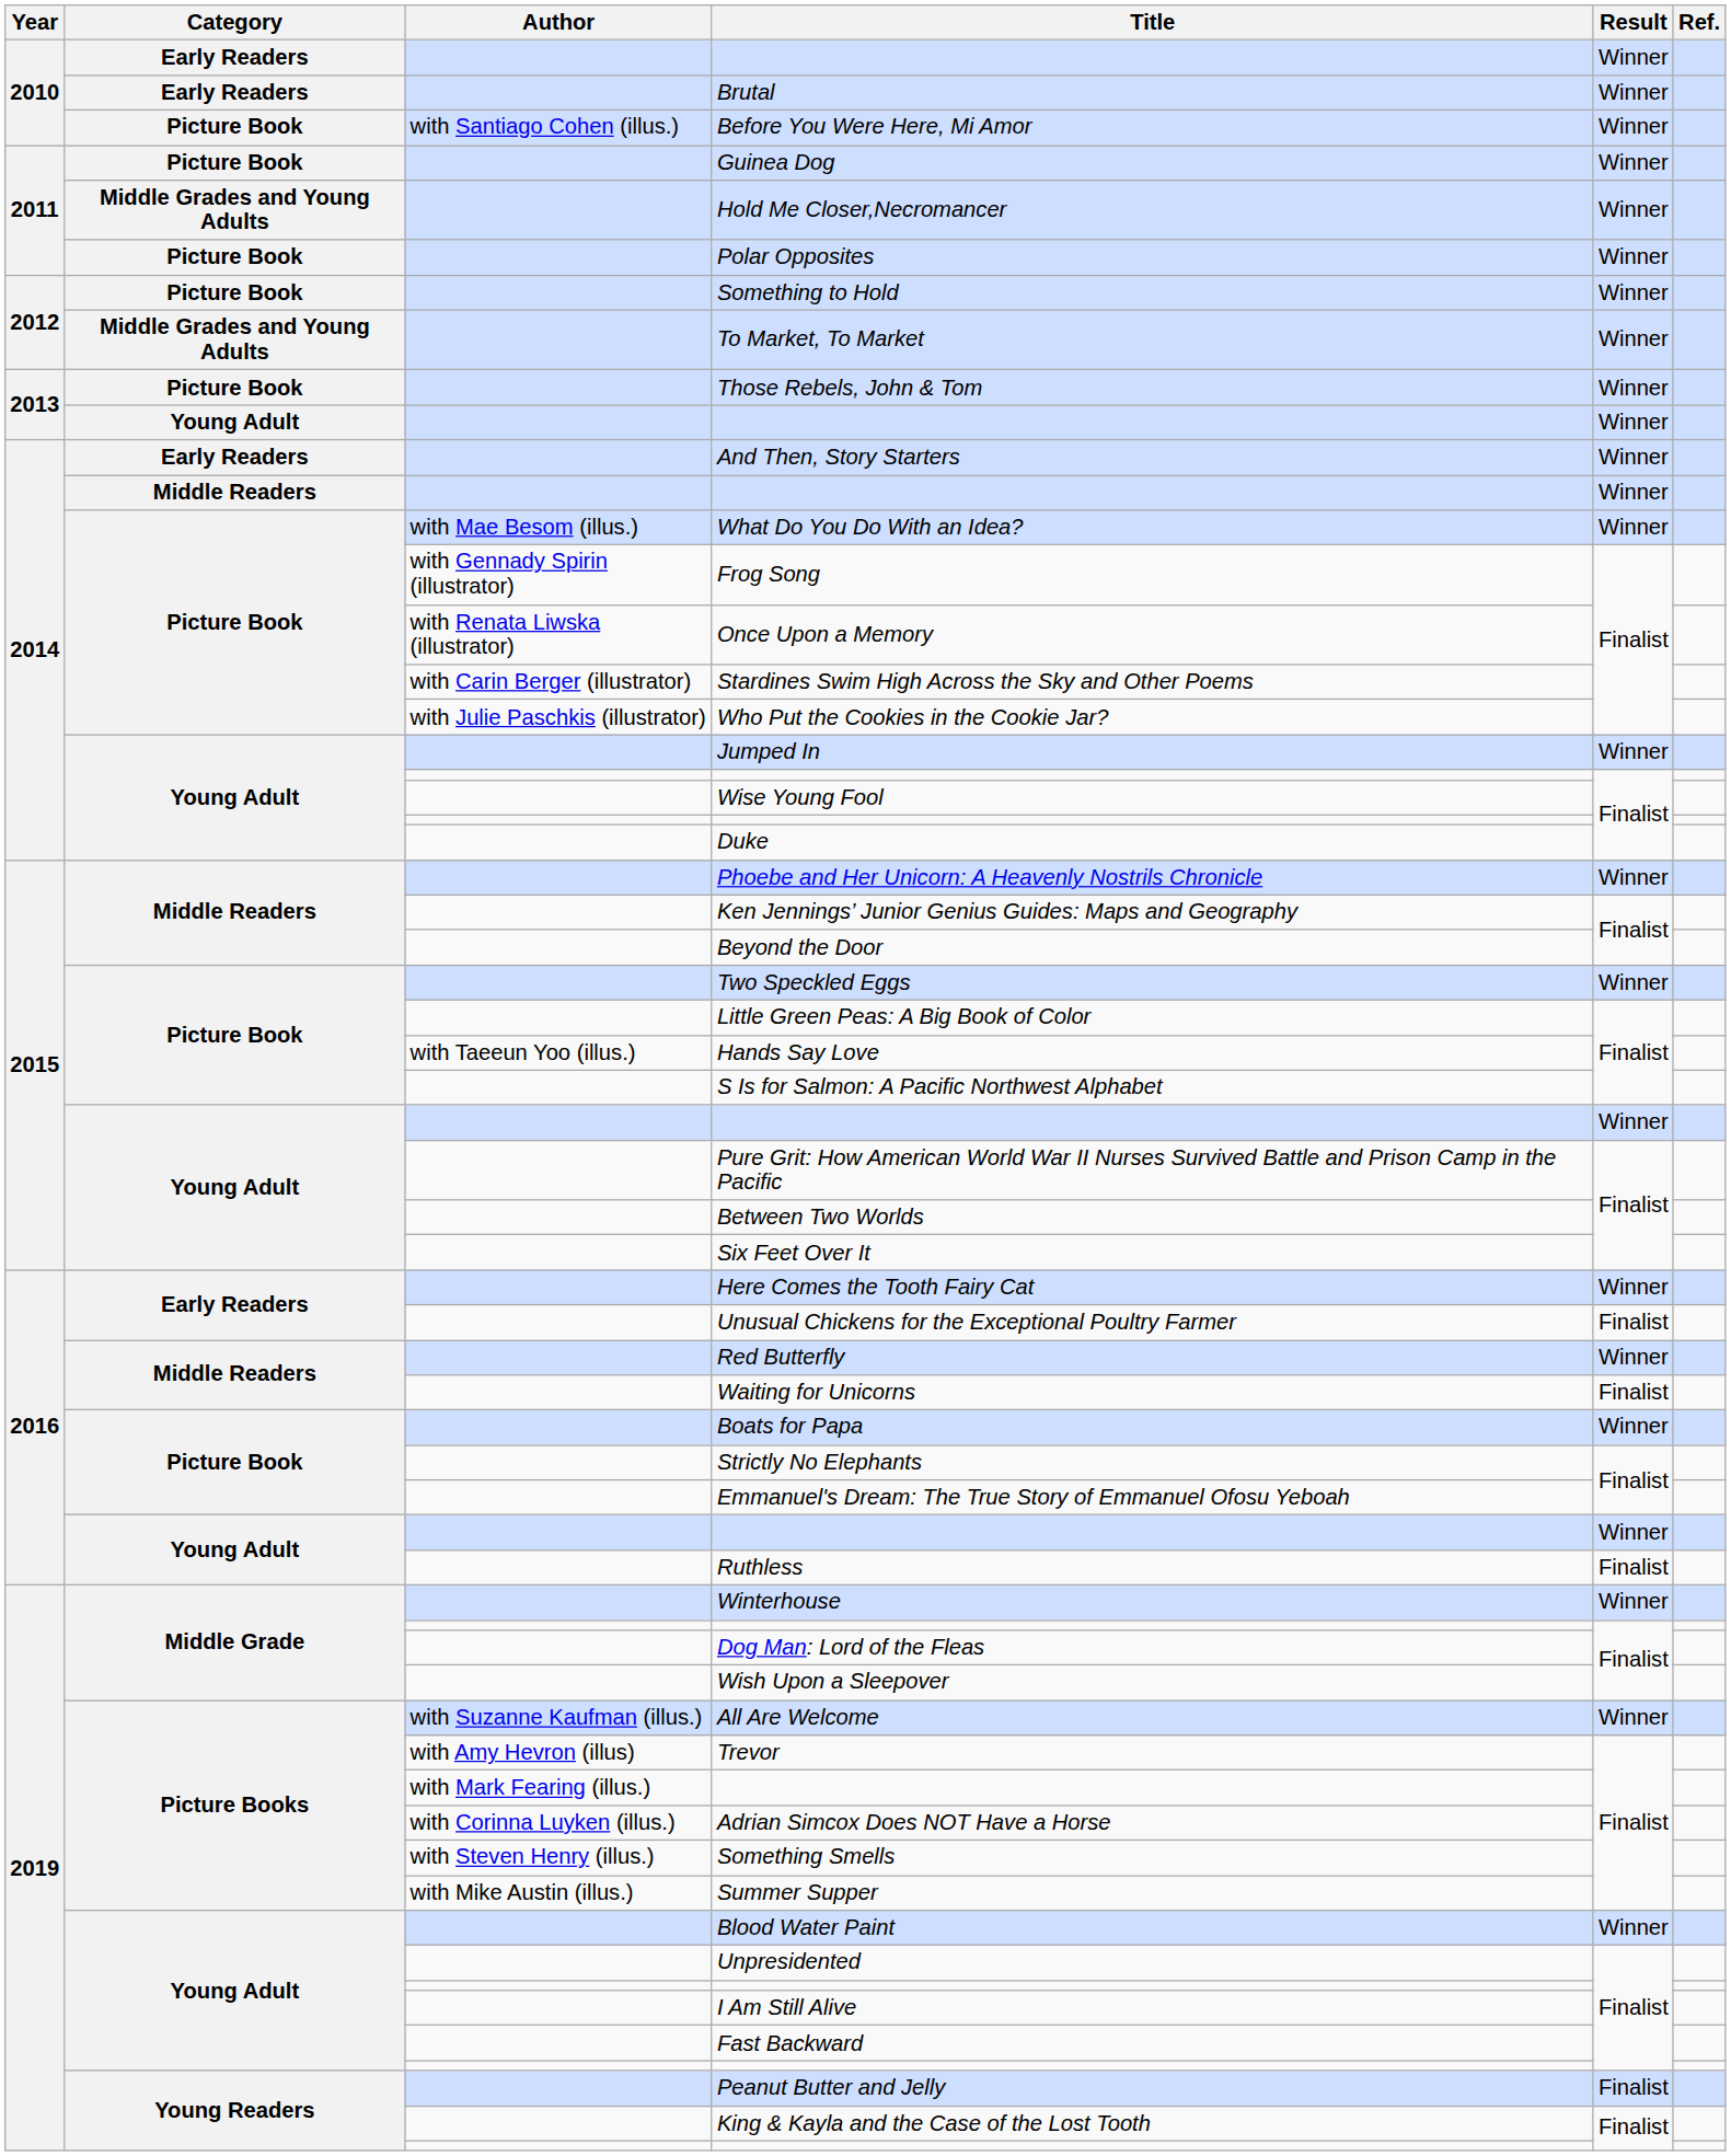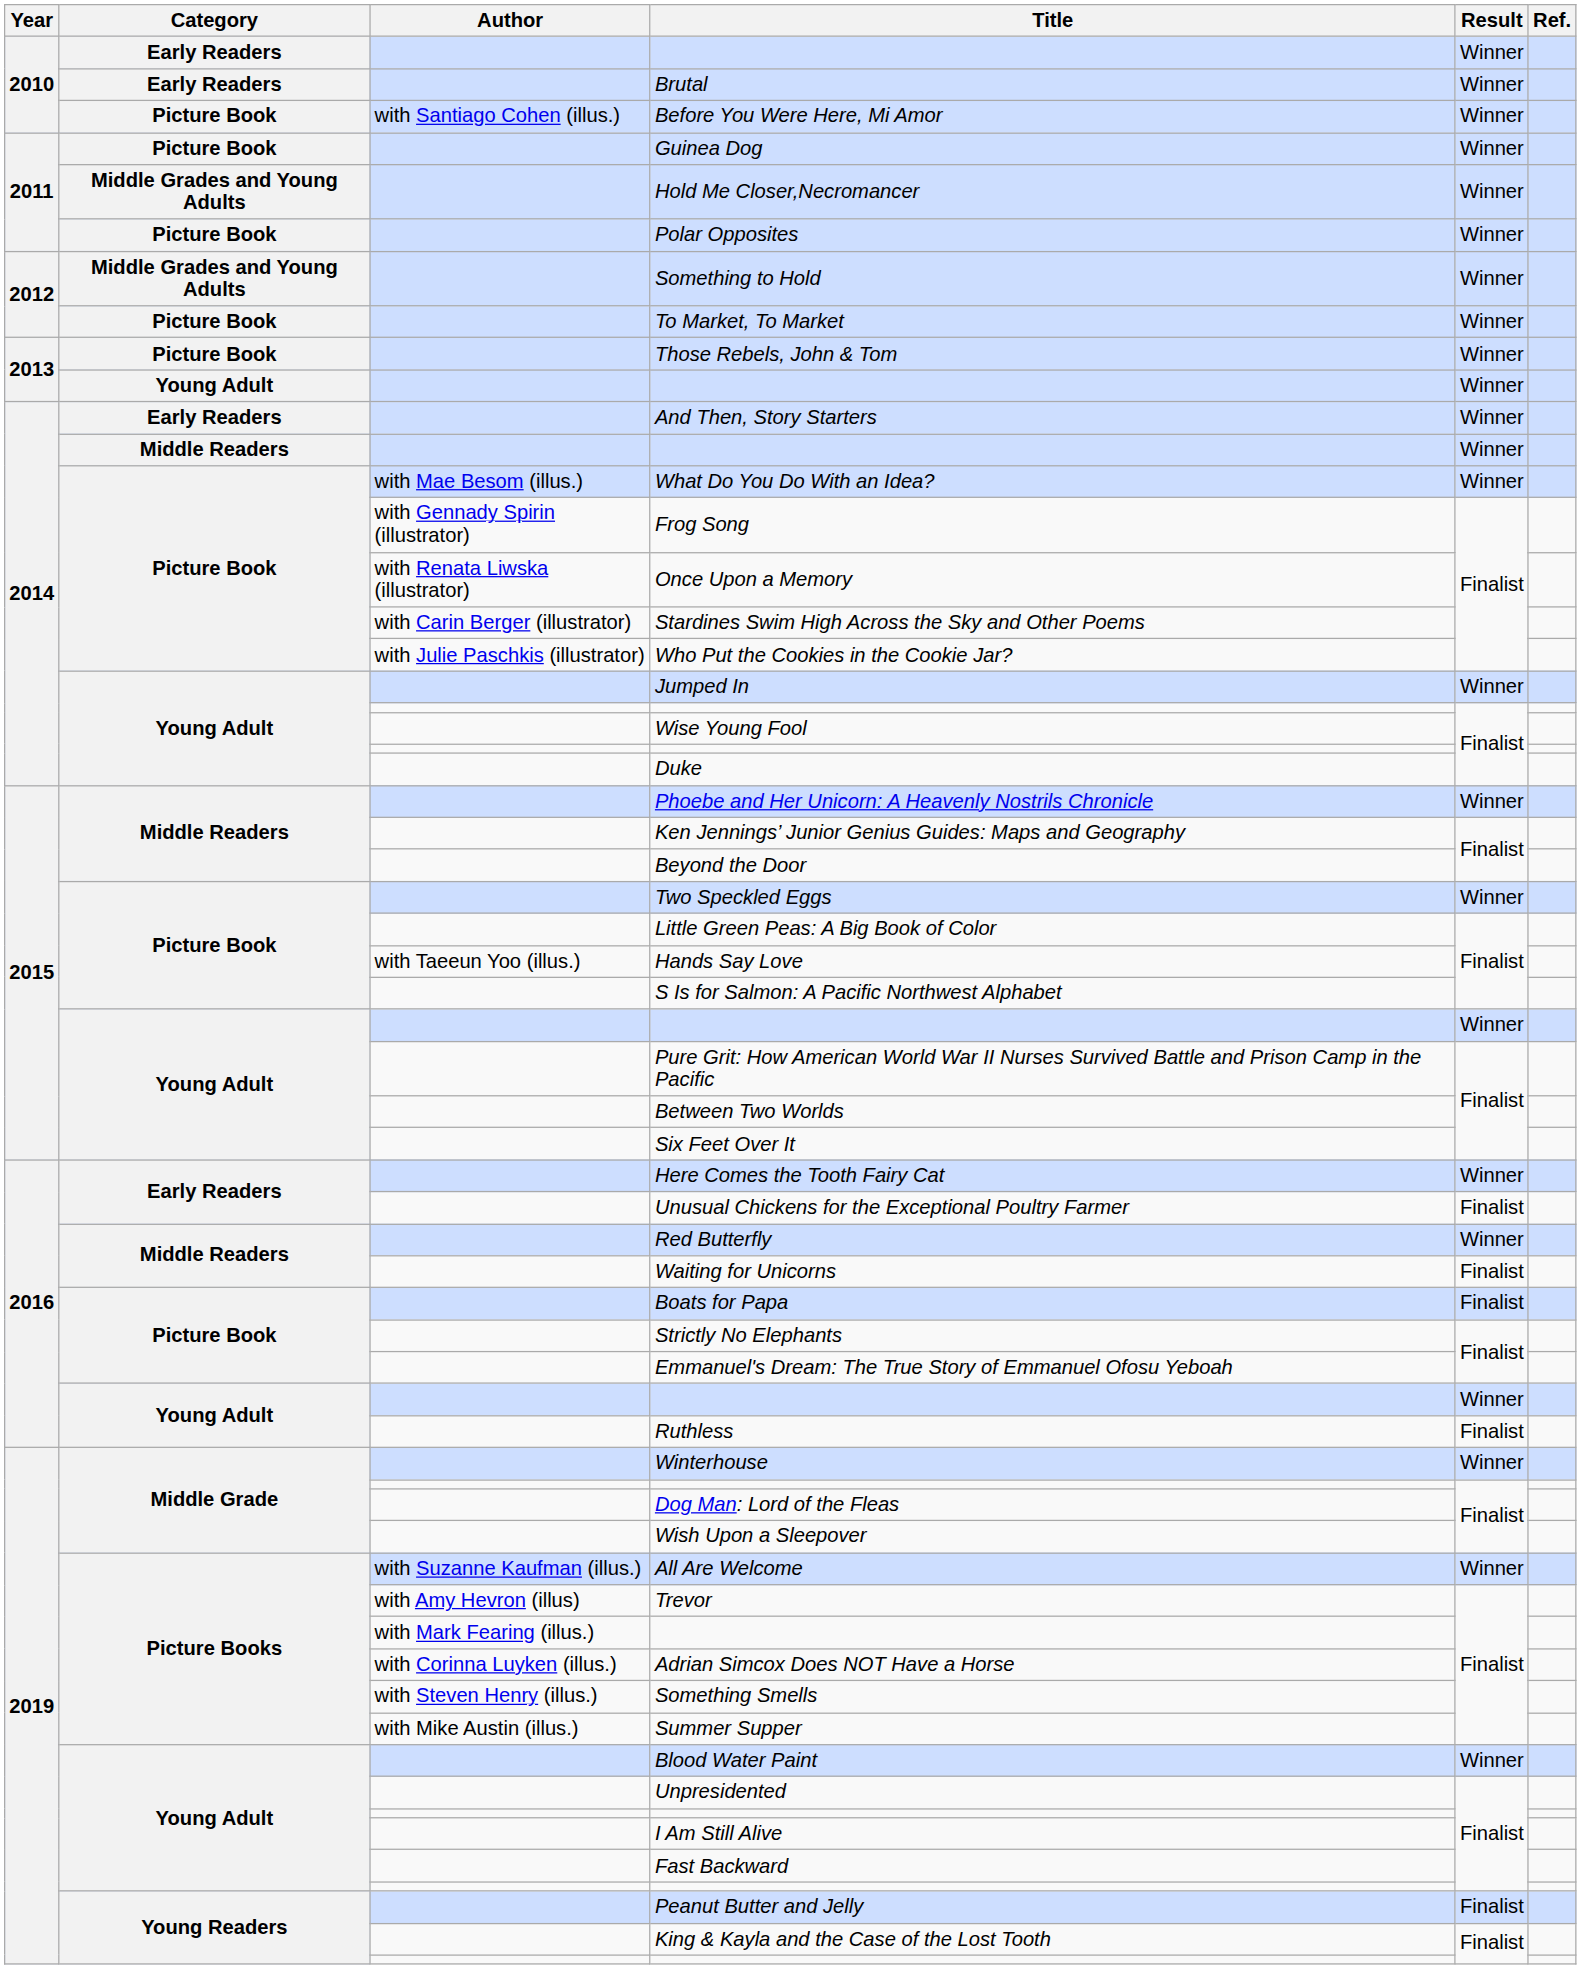Something to Hold | Category: Picture Book -> Middle Grades and Young Adults
To Market, To Market | Category: Middle Grades and Young Adults -> Picture Book
Boats for Papa | Result: Winner -> Finalist
